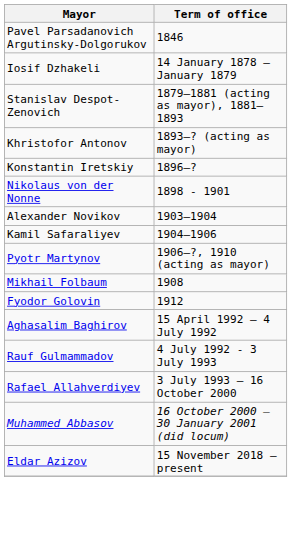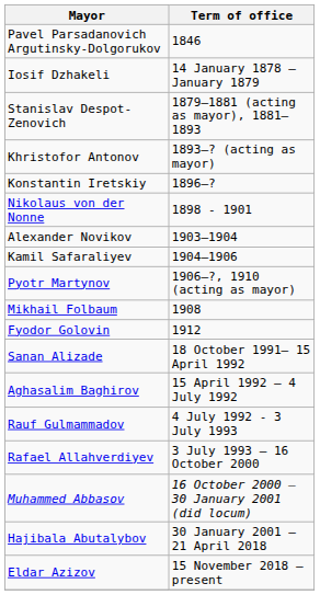+ row: Sanan Alizade | 18 October 1991– 15 April 1992
+ row: Hajibala Abutalybov | 30 January 2001 – 21 April 2018
